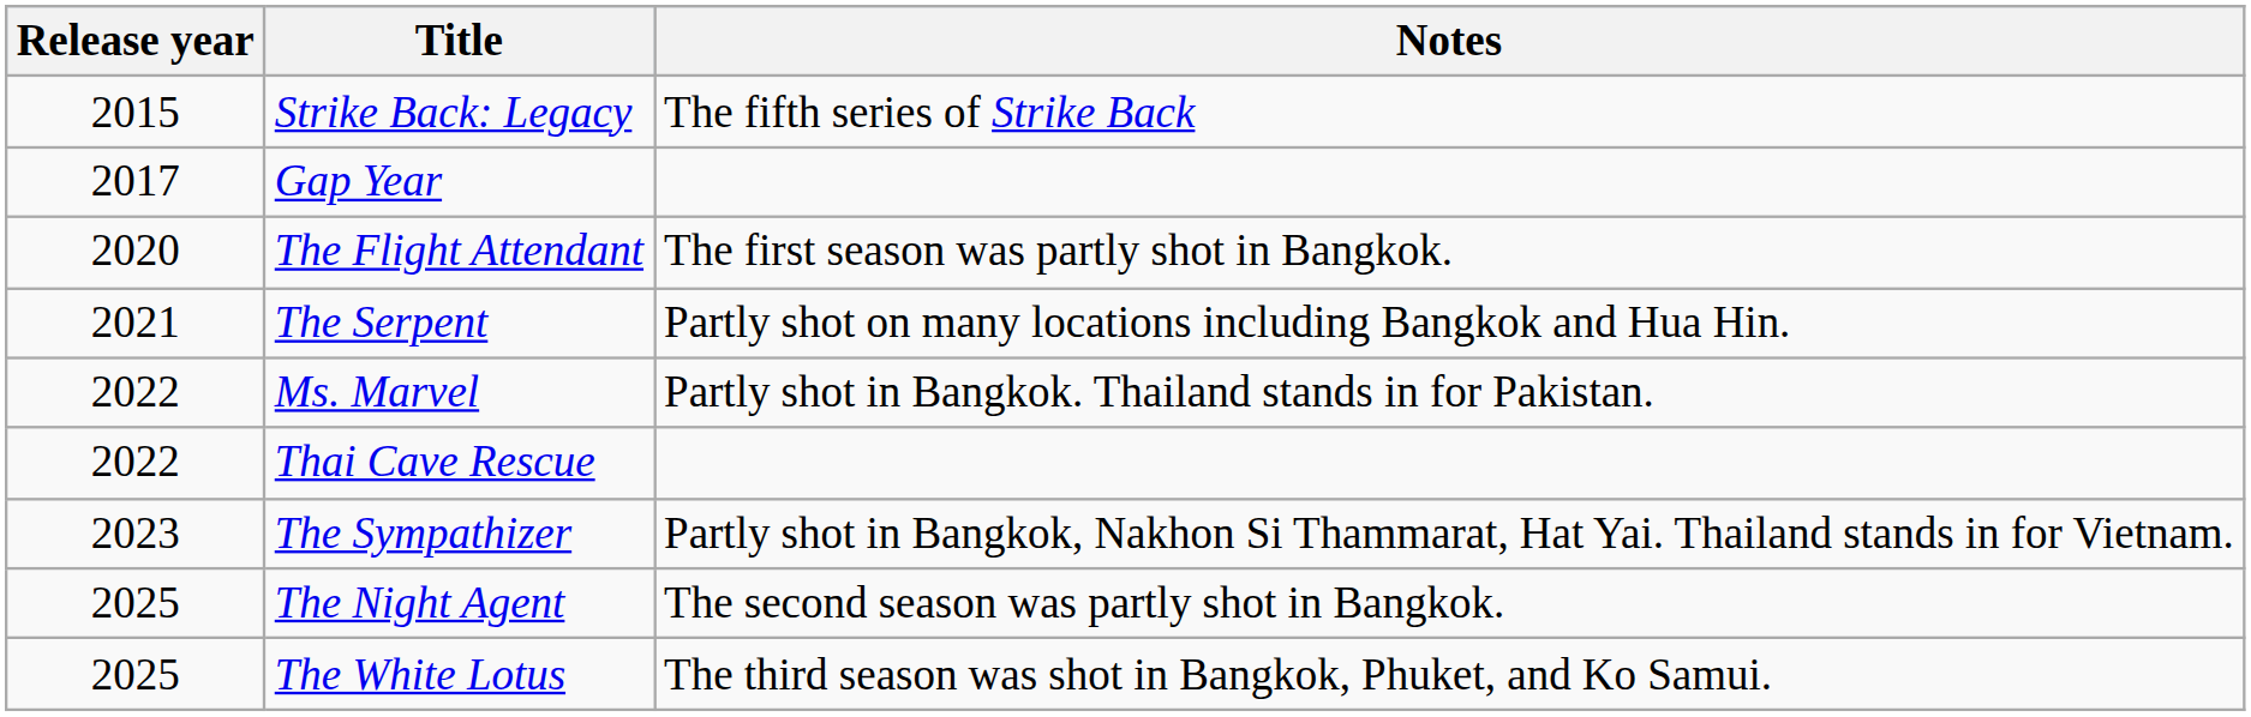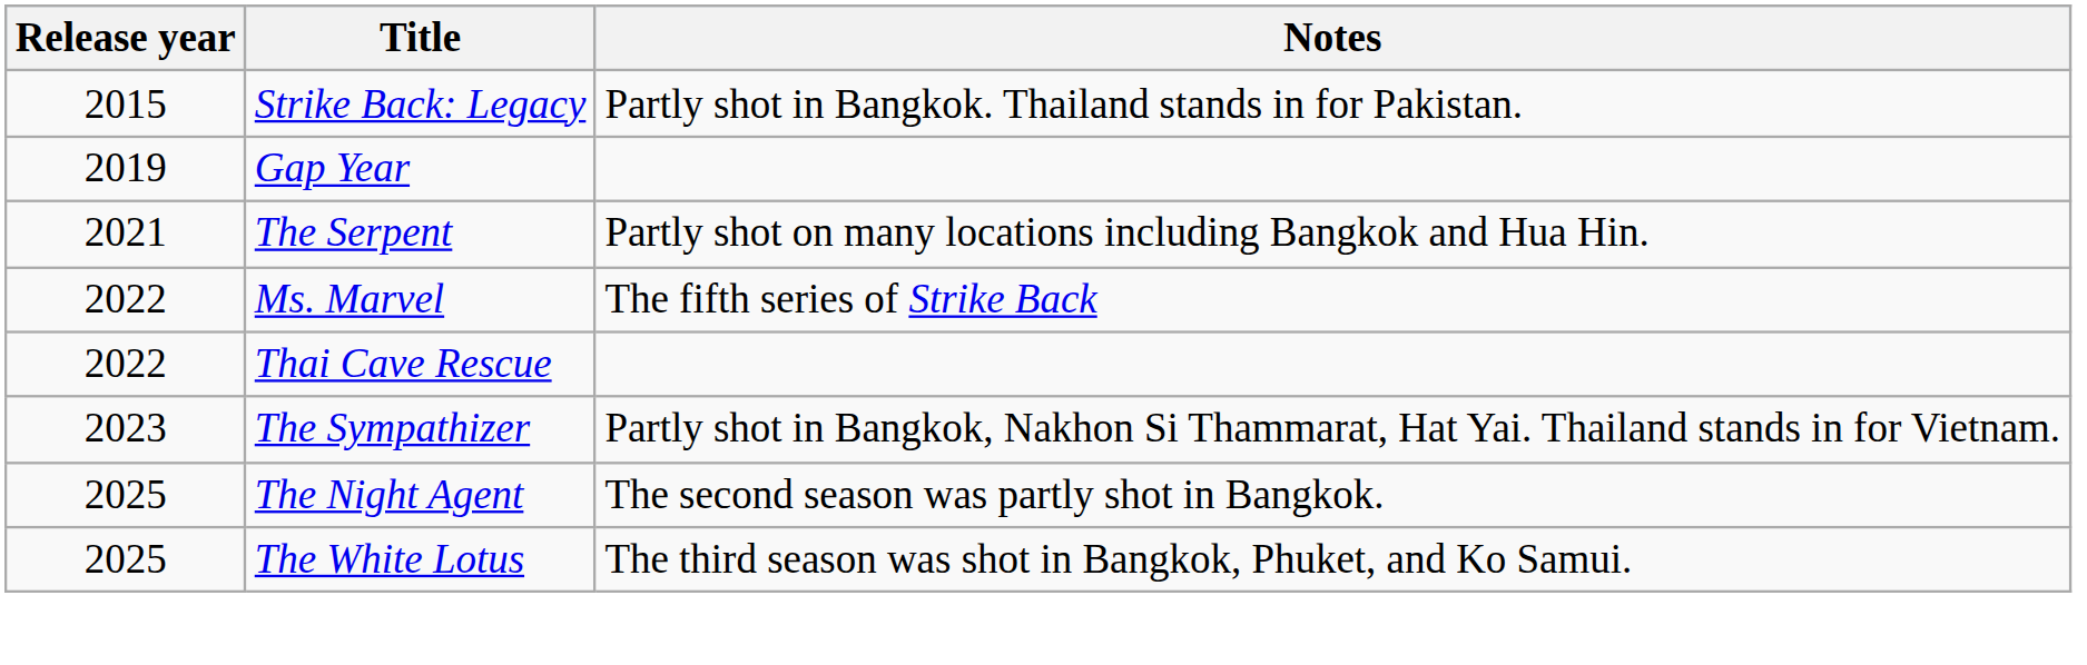Strike Back: Legacy | Notes: The fifth series of Strike Back -> Partly shot in Bangkok. Thailand stands in for Pakistan.
Gap Year | Release year: 2017 -> 2019
- row: 2020 | The Flight Attendant | The first season was partly shot in Bangkok.
Ms. Marvel | Notes: Partly shot in Bangkok. Thailand stands in for Pakistan. -> The fifth series of Strike Back
